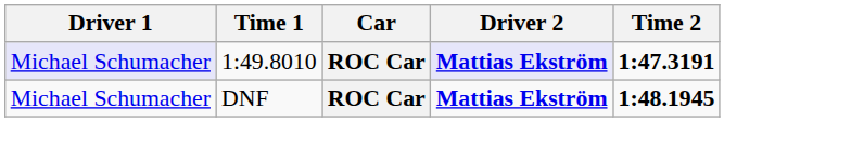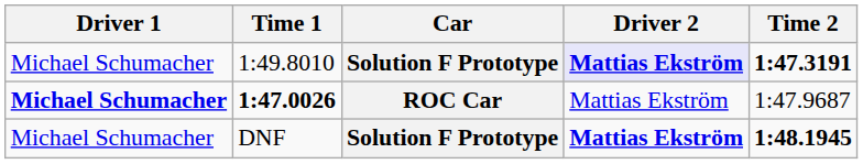1:49.8010 | Driver 1: lavender background -> no background
1:49.8010 | Car: ROC Car -> Solution F Prototype
+ row: Michael Schumacher | 1:47.0026 | ROC Car | Mattias Ekström | 1:47.9687
DNF | Car: ROC Car -> Solution F Prototype
